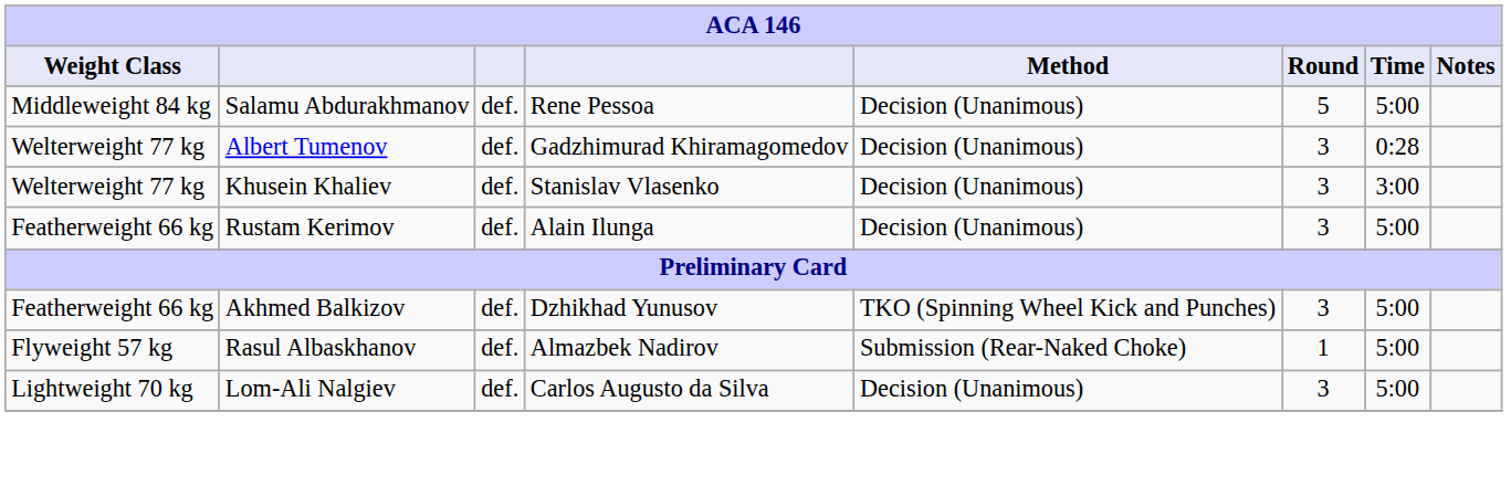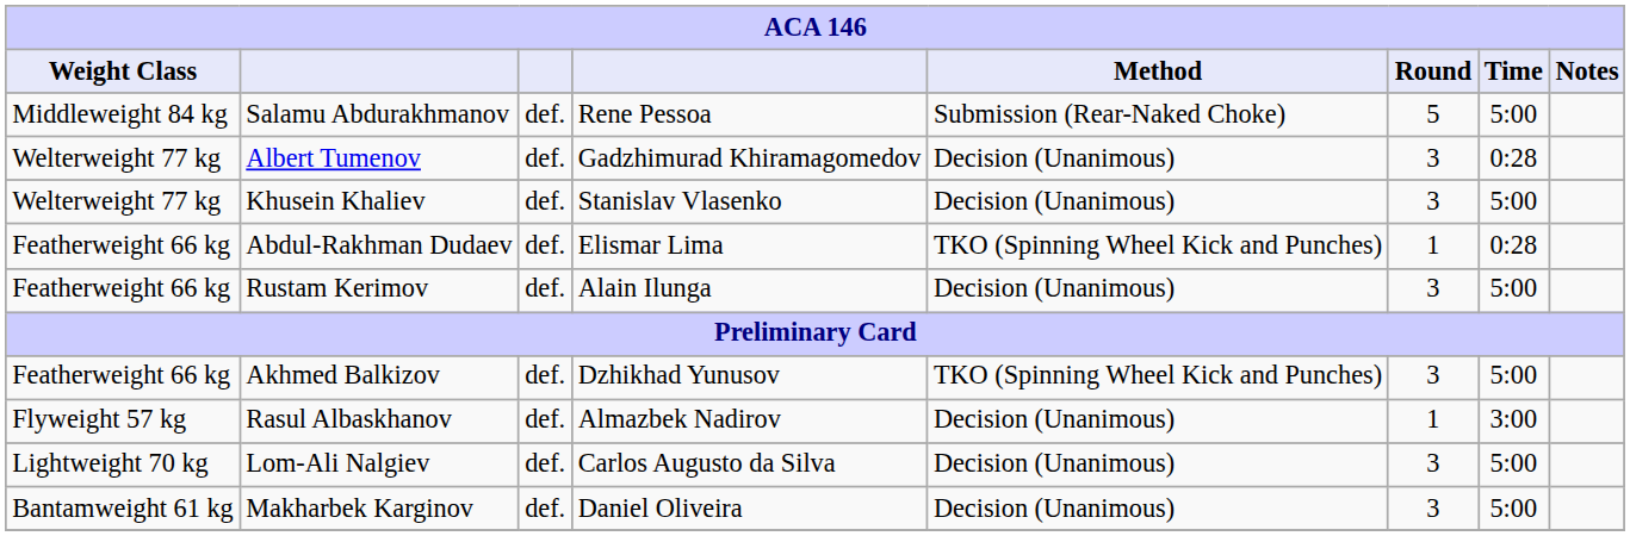Salamu Abdurakhmanov | Method: Decision (Unanimous) -> Submission (Rear-Naked Choke)
Khusein Khaliev | Time: 3:00 -> 5:00
+ row: Featherweight 66 kg | Abdul-Rakhman Dudaev | def. | Elismar Lima | TKO (Spinning Wheel Kick and Punches) | 1 | 0:28
Rasul Albaskhanov | Method: Submission (Rear-Naked Choke) -> Decision (Unanimous)
Rasul Albaskhanov | Time: 5:00 -> 3:00
+ row: Bantamweight 61 kg | Makharbek Karginov | def. | Daniel Oliveira | Decision (Unanimous) | 3 | 5:00
